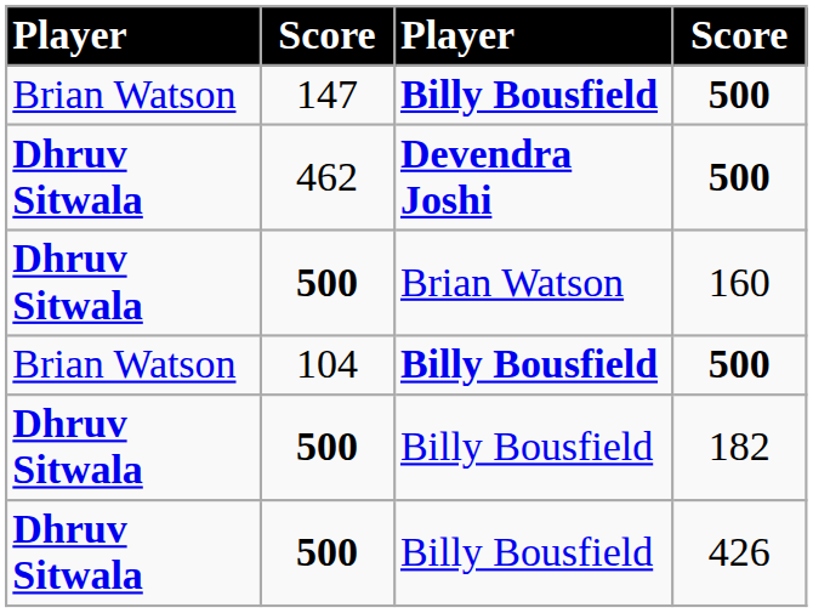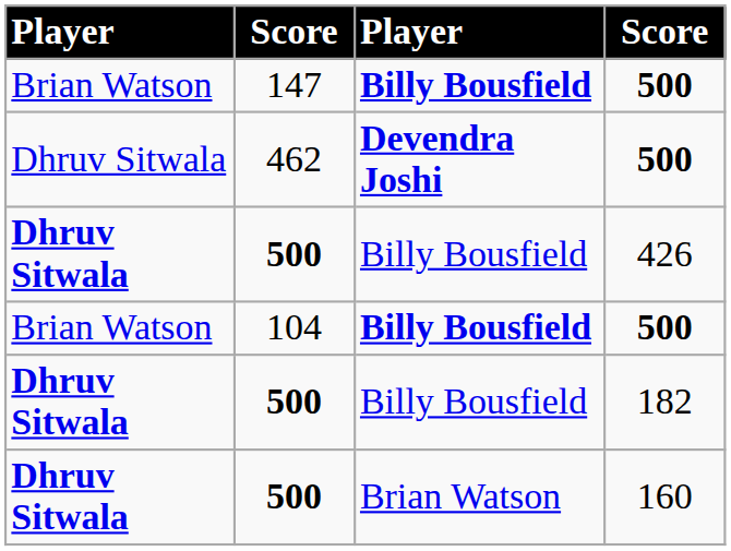462 | column 1: bold -> normal
rows swapped: 500 / 426 <-> 500 / 160
